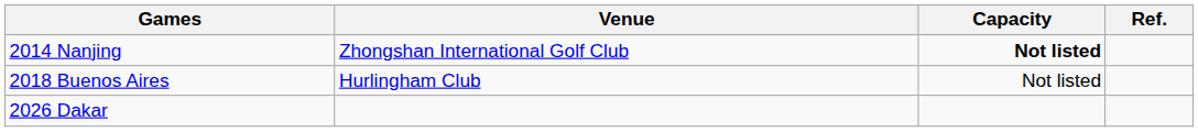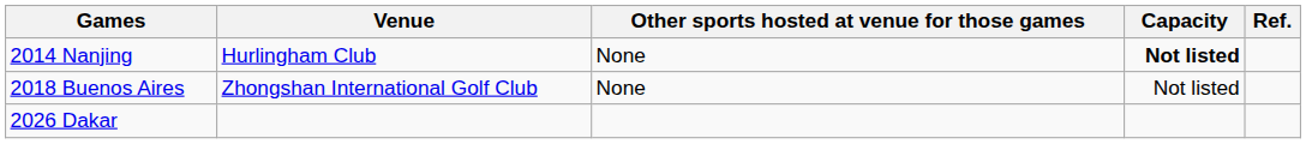+ column: Other sports hosted at venue for those games | None | None
2014 Nanjing | Venue: Zhongshan International Golf Club -> Hurlingham Club
2018 Buenos Aires | Venue: Hurlingham Club -> Zhongshan International Golf Club
